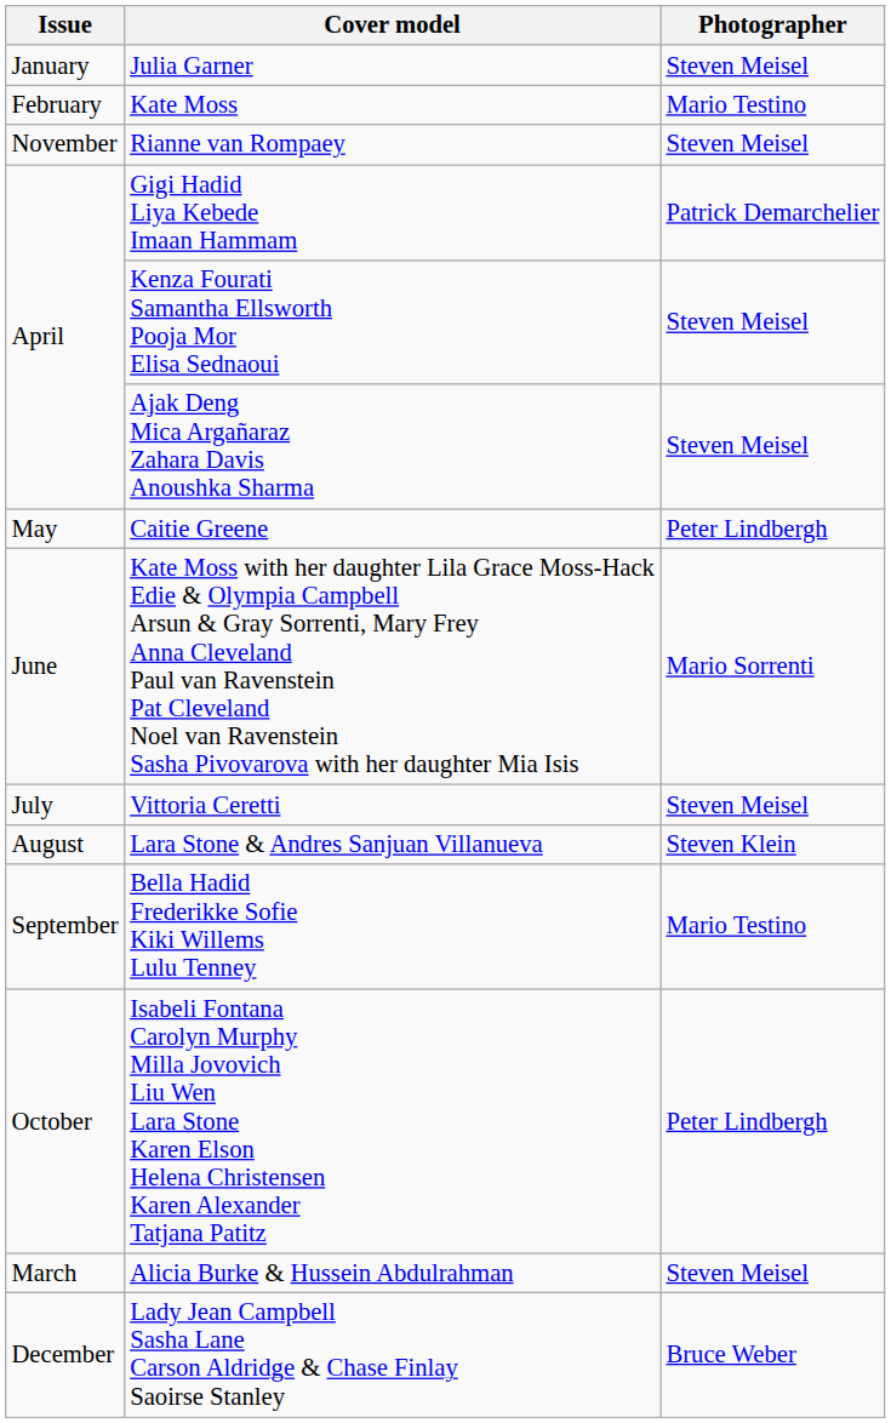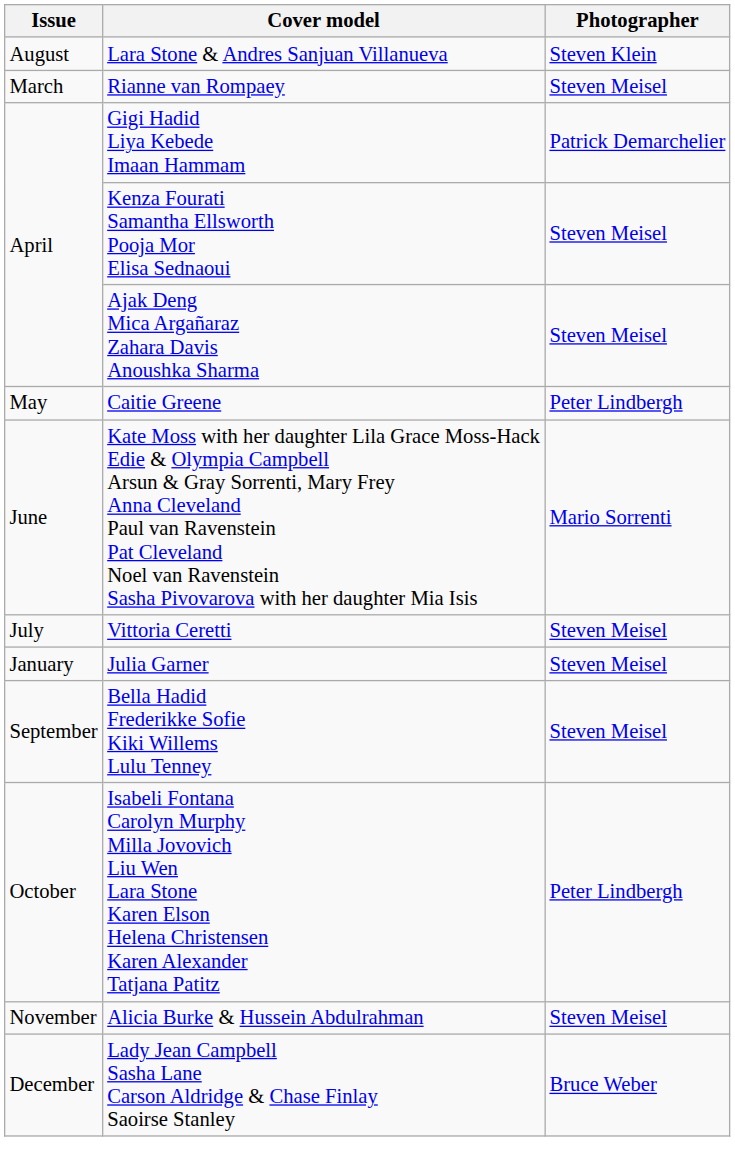rows swapped: Julia Garner <-> Lara Stone & Andres Sanjuan Villanueva
- row: February | Kate Moss | Mario Testino
Rianne van Rompaey | Issue: November -> March
Bella Hadid Frederikke Sofie Kiki Willems Lulu Tenney | Photographer: Mario Testino -> Steven Meisel
Alicia Burke & Hussein Abdulrahman | Issue: March -> November
